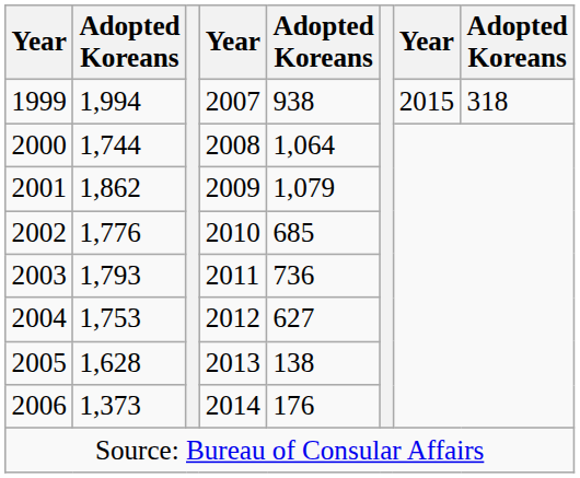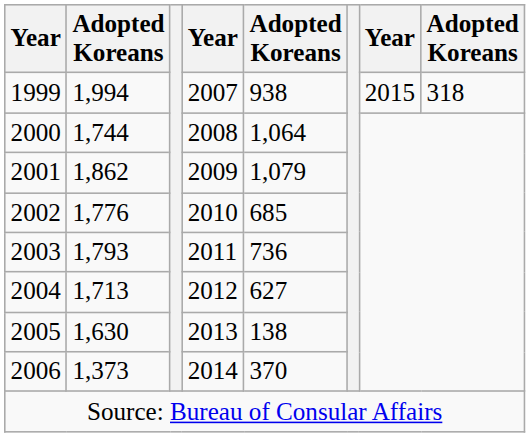2004 | column 2: 1,753 -> 1,713
2005 | column 2: 1,628 -> 1,630
2006 | column 5: 176 -> 370
